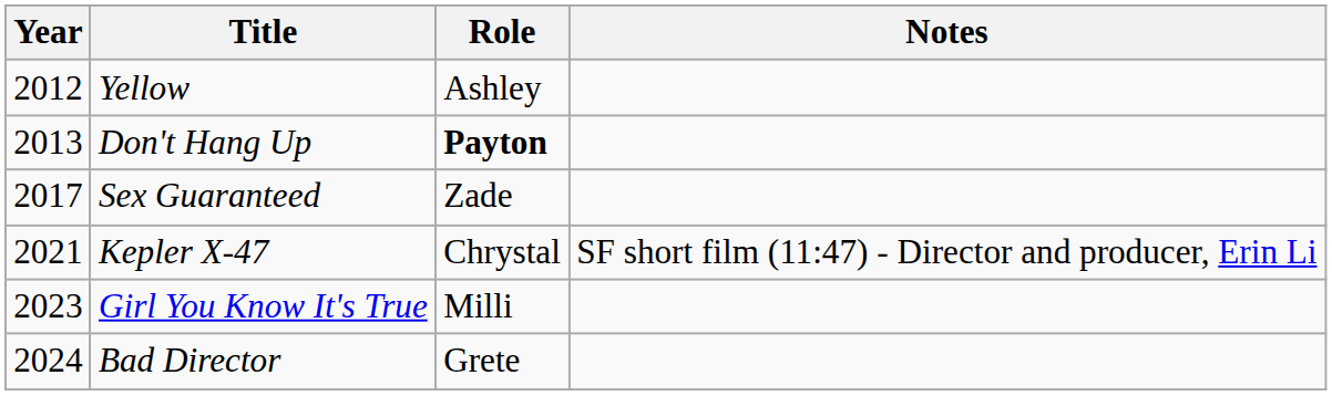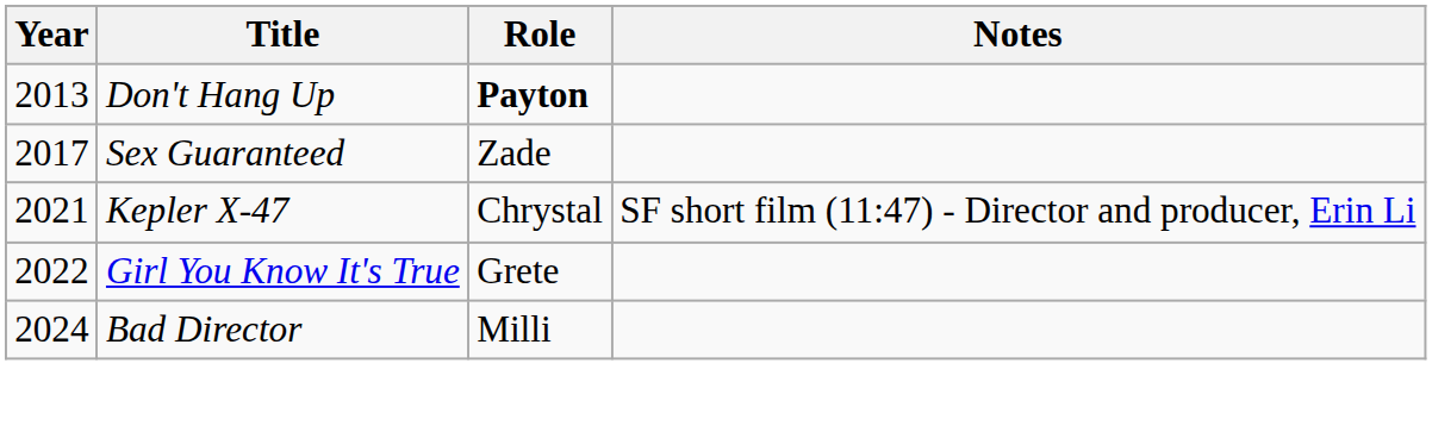- row: 2012 | Yellow | Ashley
Girl You Know It's True | Year: 2023 -> 2022
Girl You Know It's True | Role: Milli -> Grete
Bad Director | Role: Grete -> Milli
